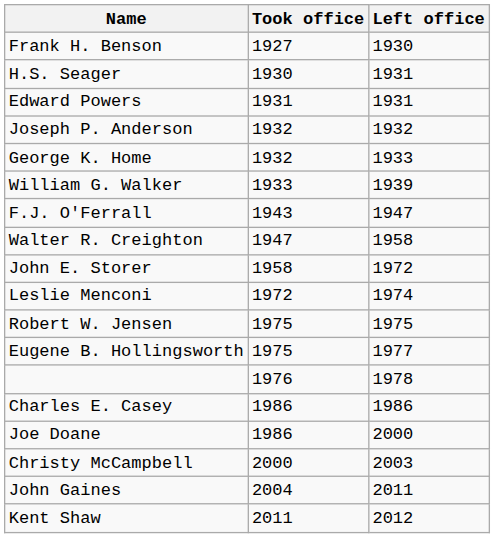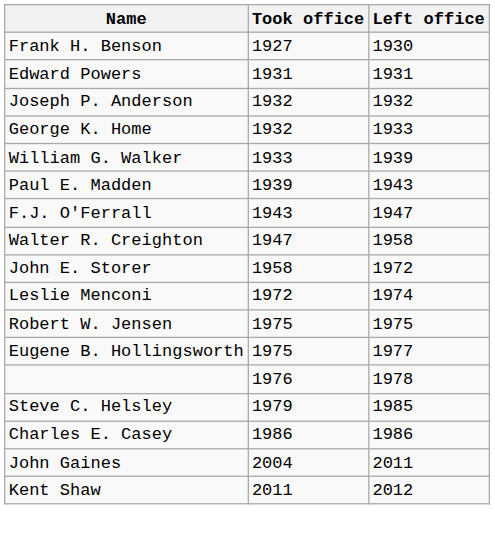- row: H.S. Seager | 1930 | 1931
+ row: Paul E. Madden | 1939 | 1943
+ row: Steve C. Helsley | 1979 | 1985
- row: Joe Doane | 1986 | 2000
- row: Christy McCampbell | 2000 | 2003
